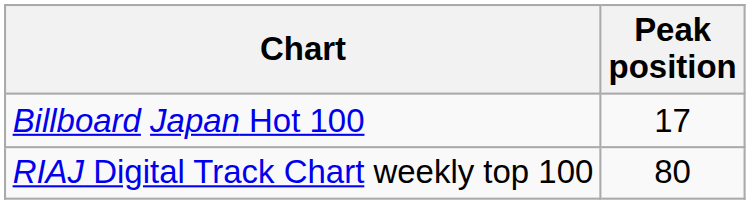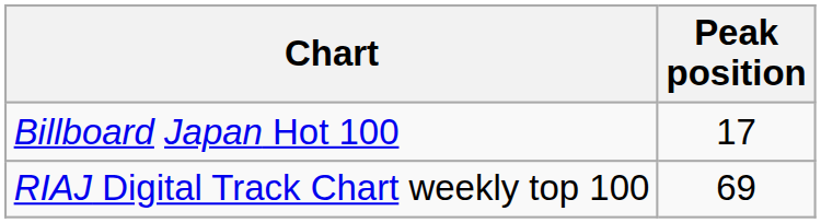RIAJ Digital Track Chart weekly top 100 | Peak position: 80 -> 69
